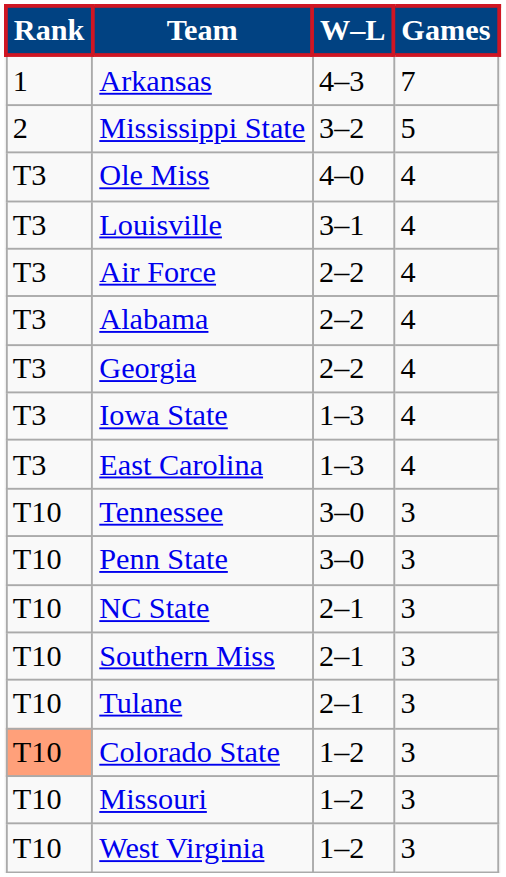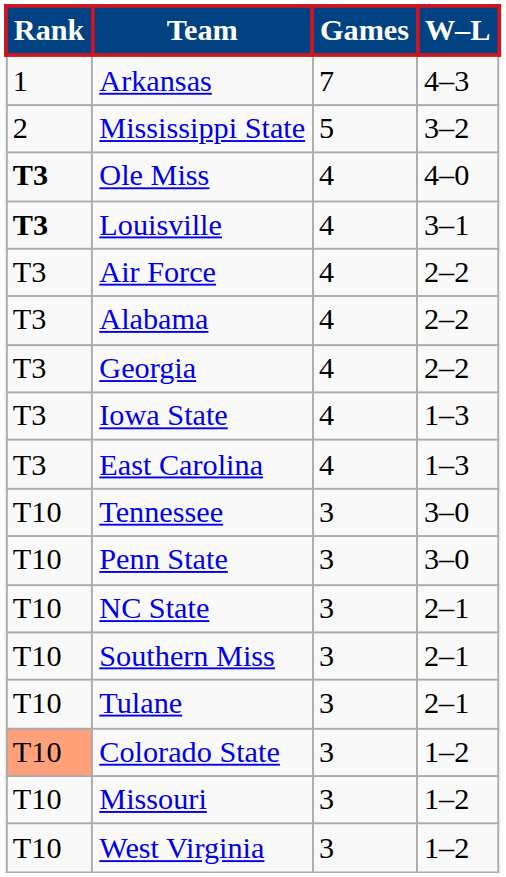columns swapped: Games <-> W–L
Ole Miss | Rank: normal -> bold
Louisville | Rank: normal -> bold
